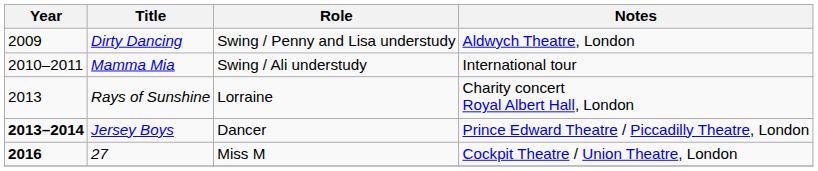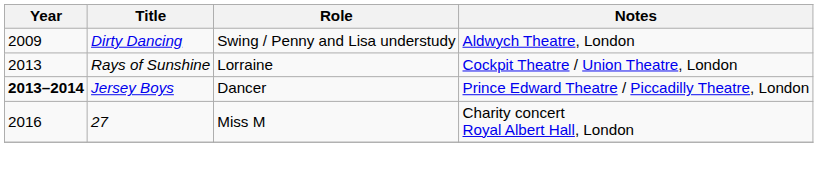- row: 2010–2011 | Mamma Mia | Swing / Ali understudy | International tour
Rays of Sunshine | Notes: Charity concert Royal Albert Hall, London -> Cockpit Theatre / Union Theatre, London
27 | Year: bold -> normal
27 | Notes: Cockpit Theatre / Union Theatre, London -> Charity concert Royal Albert Hall, London
